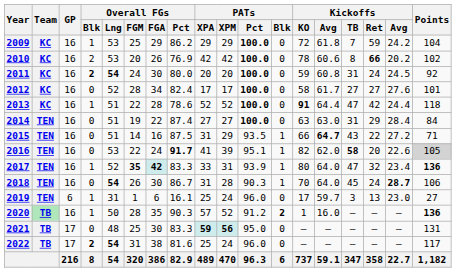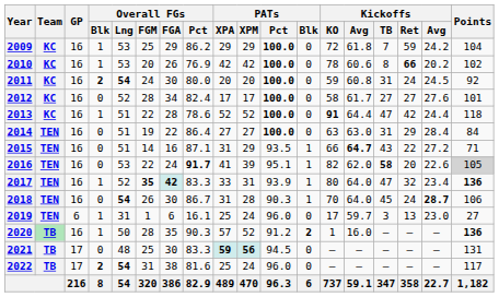2010 | Overall FGs / Blk: 2 -> 1
2014 | Overall FGs / Pct: 87.4 -> 86.4
2015 | Overall FGs / Pct: 87.5 -> 87.1
2021 | PATs / Pct: 95.0 -> 94.5
